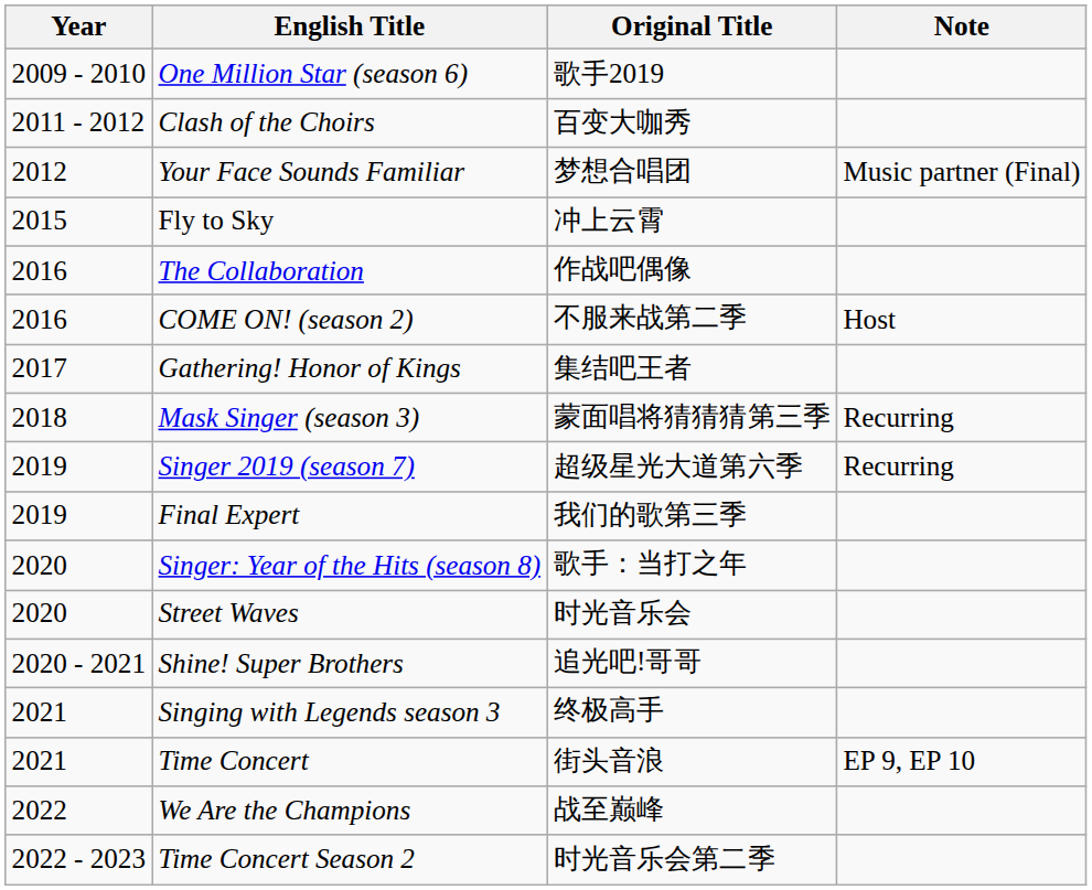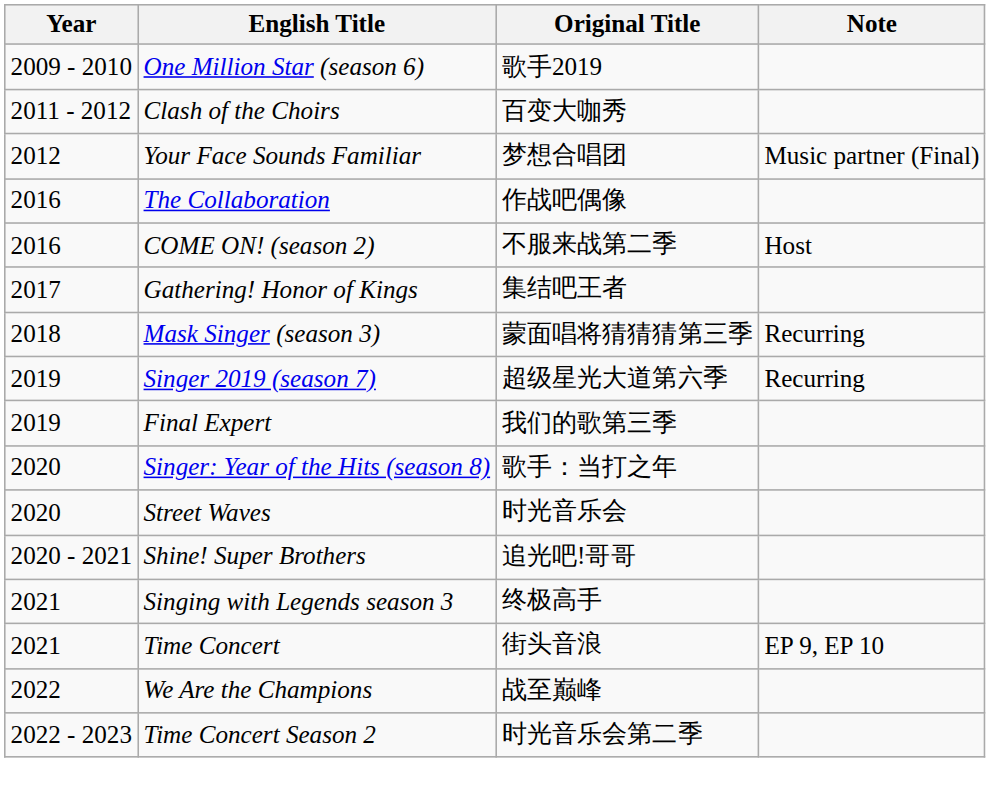- row: 2015 | Fly to Sky | 冲上云霄
